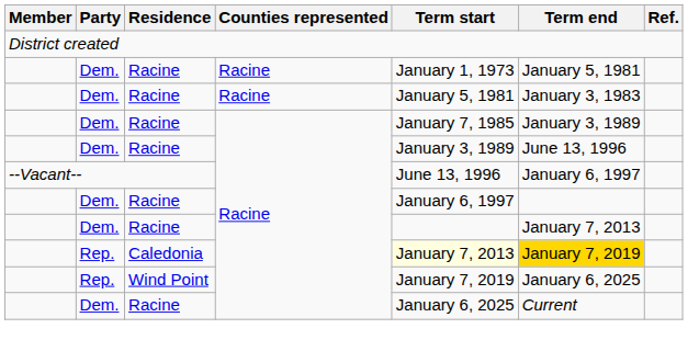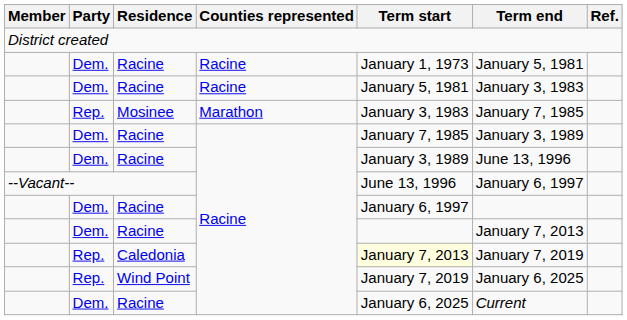+ row: Rep. | Mosinee | Marathon | January 3, 1983 | January 7, 1985
Caledonia | Term end: gold background -> no background
